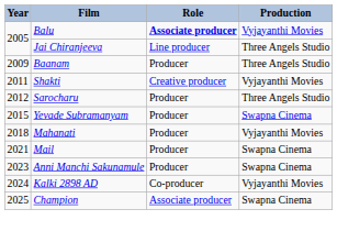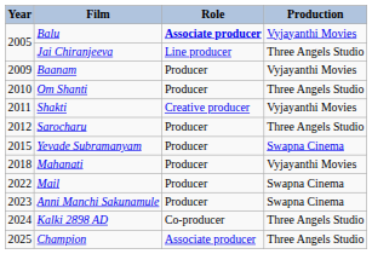Baanam | Production: Three Angels Studio -> Vyjayanthi Movies
+ row: 2010 | Om Shanti | Producer | Three Angels Studio
Mail | Year: 2021 -> 2022
Kalki 2898 AD | Production: Vyjayanthi Movies -> Three Angels Studio
Champion | Production: Swapna Cinema -> Three Angels Studio
